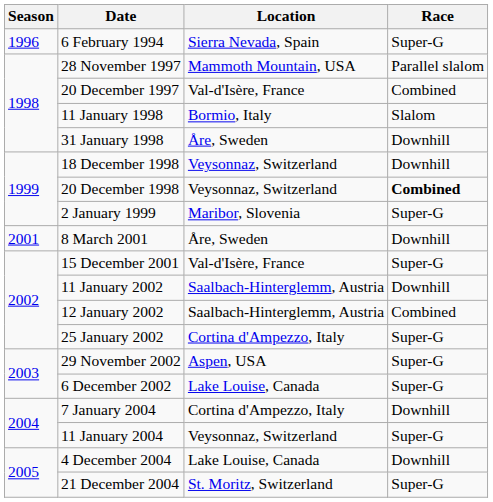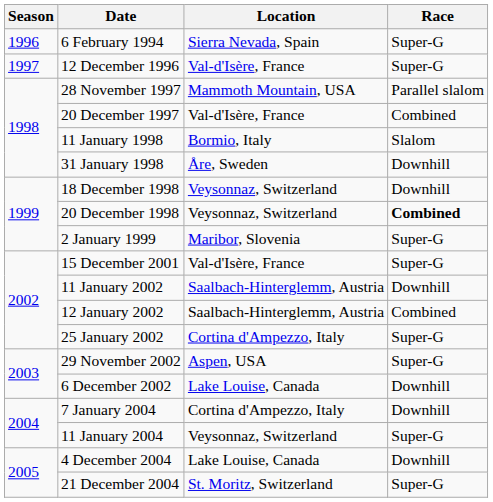+ row: 1997 | 12 December 1996 | Val-d'Isère, France | Super-G
- row: 2001 | 8 March 2001 | Åre, Sweden | Downhill
6 December 2002 | Race: Super-G -> Downhill
